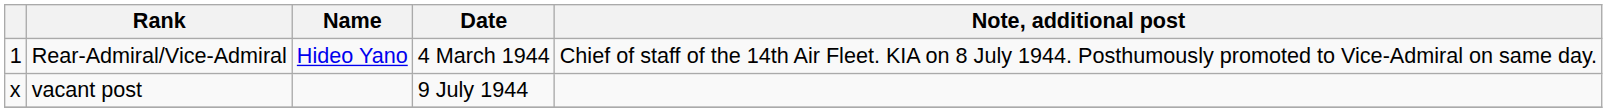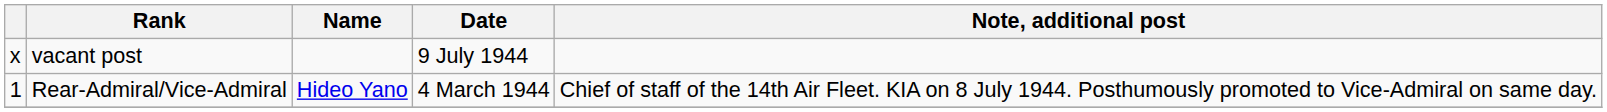rows swapped: Rear-Admiral/Vice-Admiral <-> vacant post
